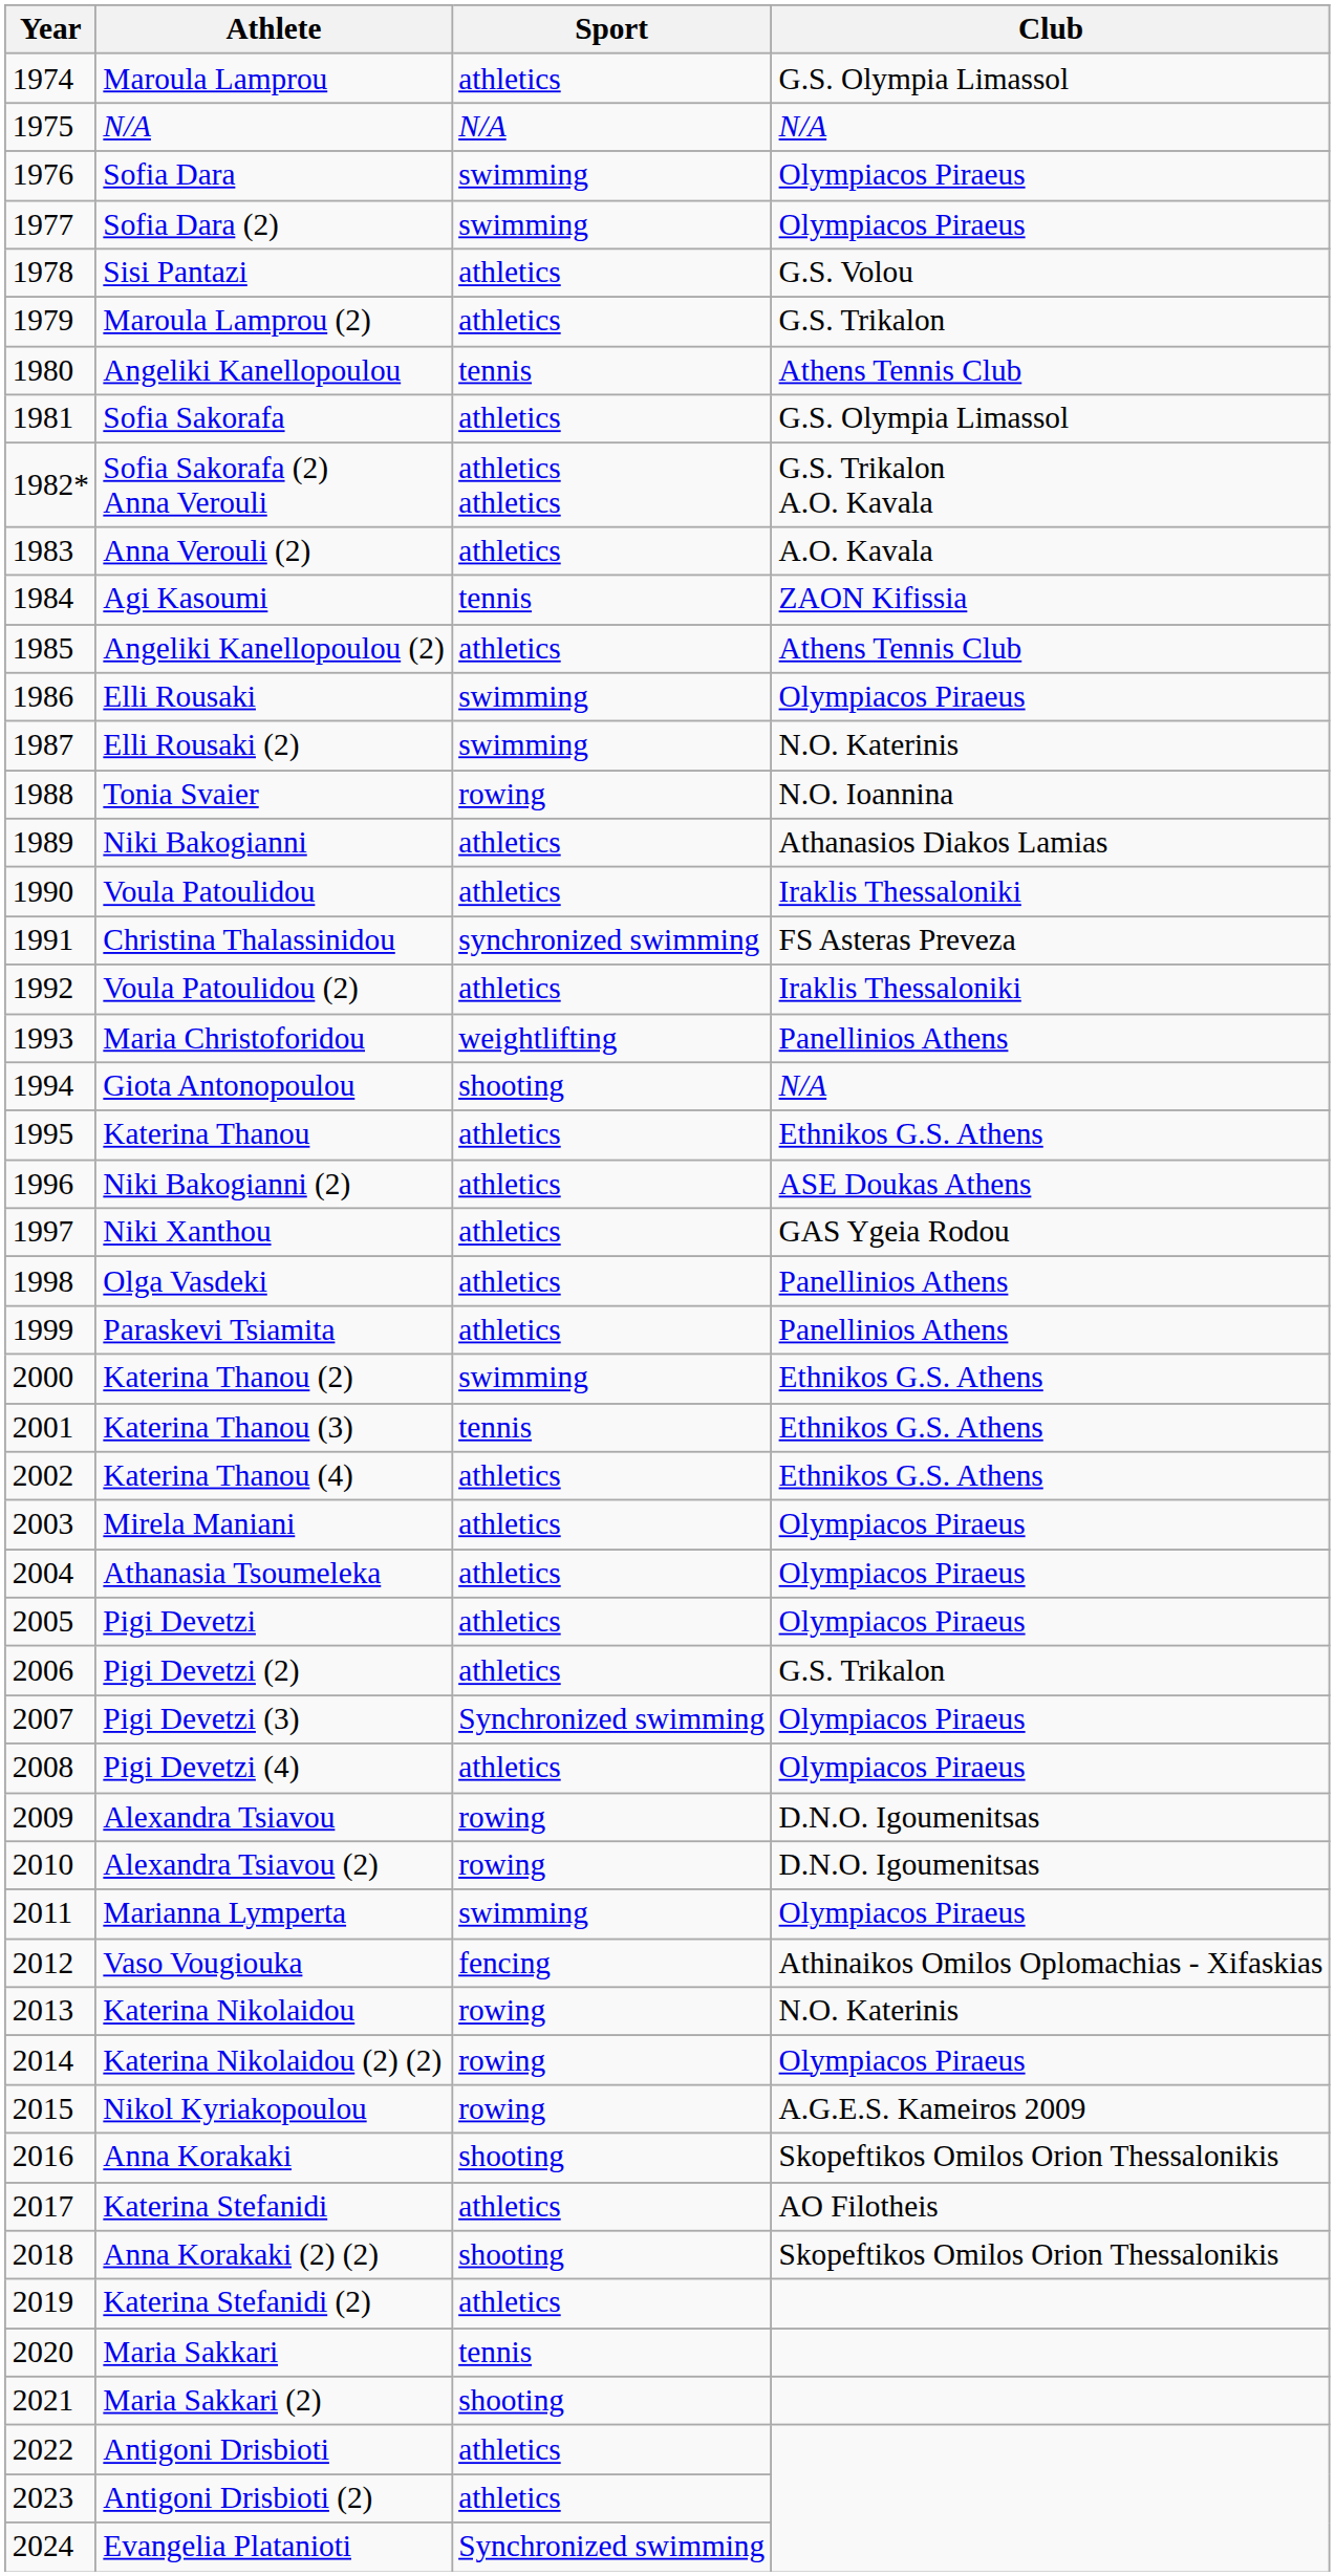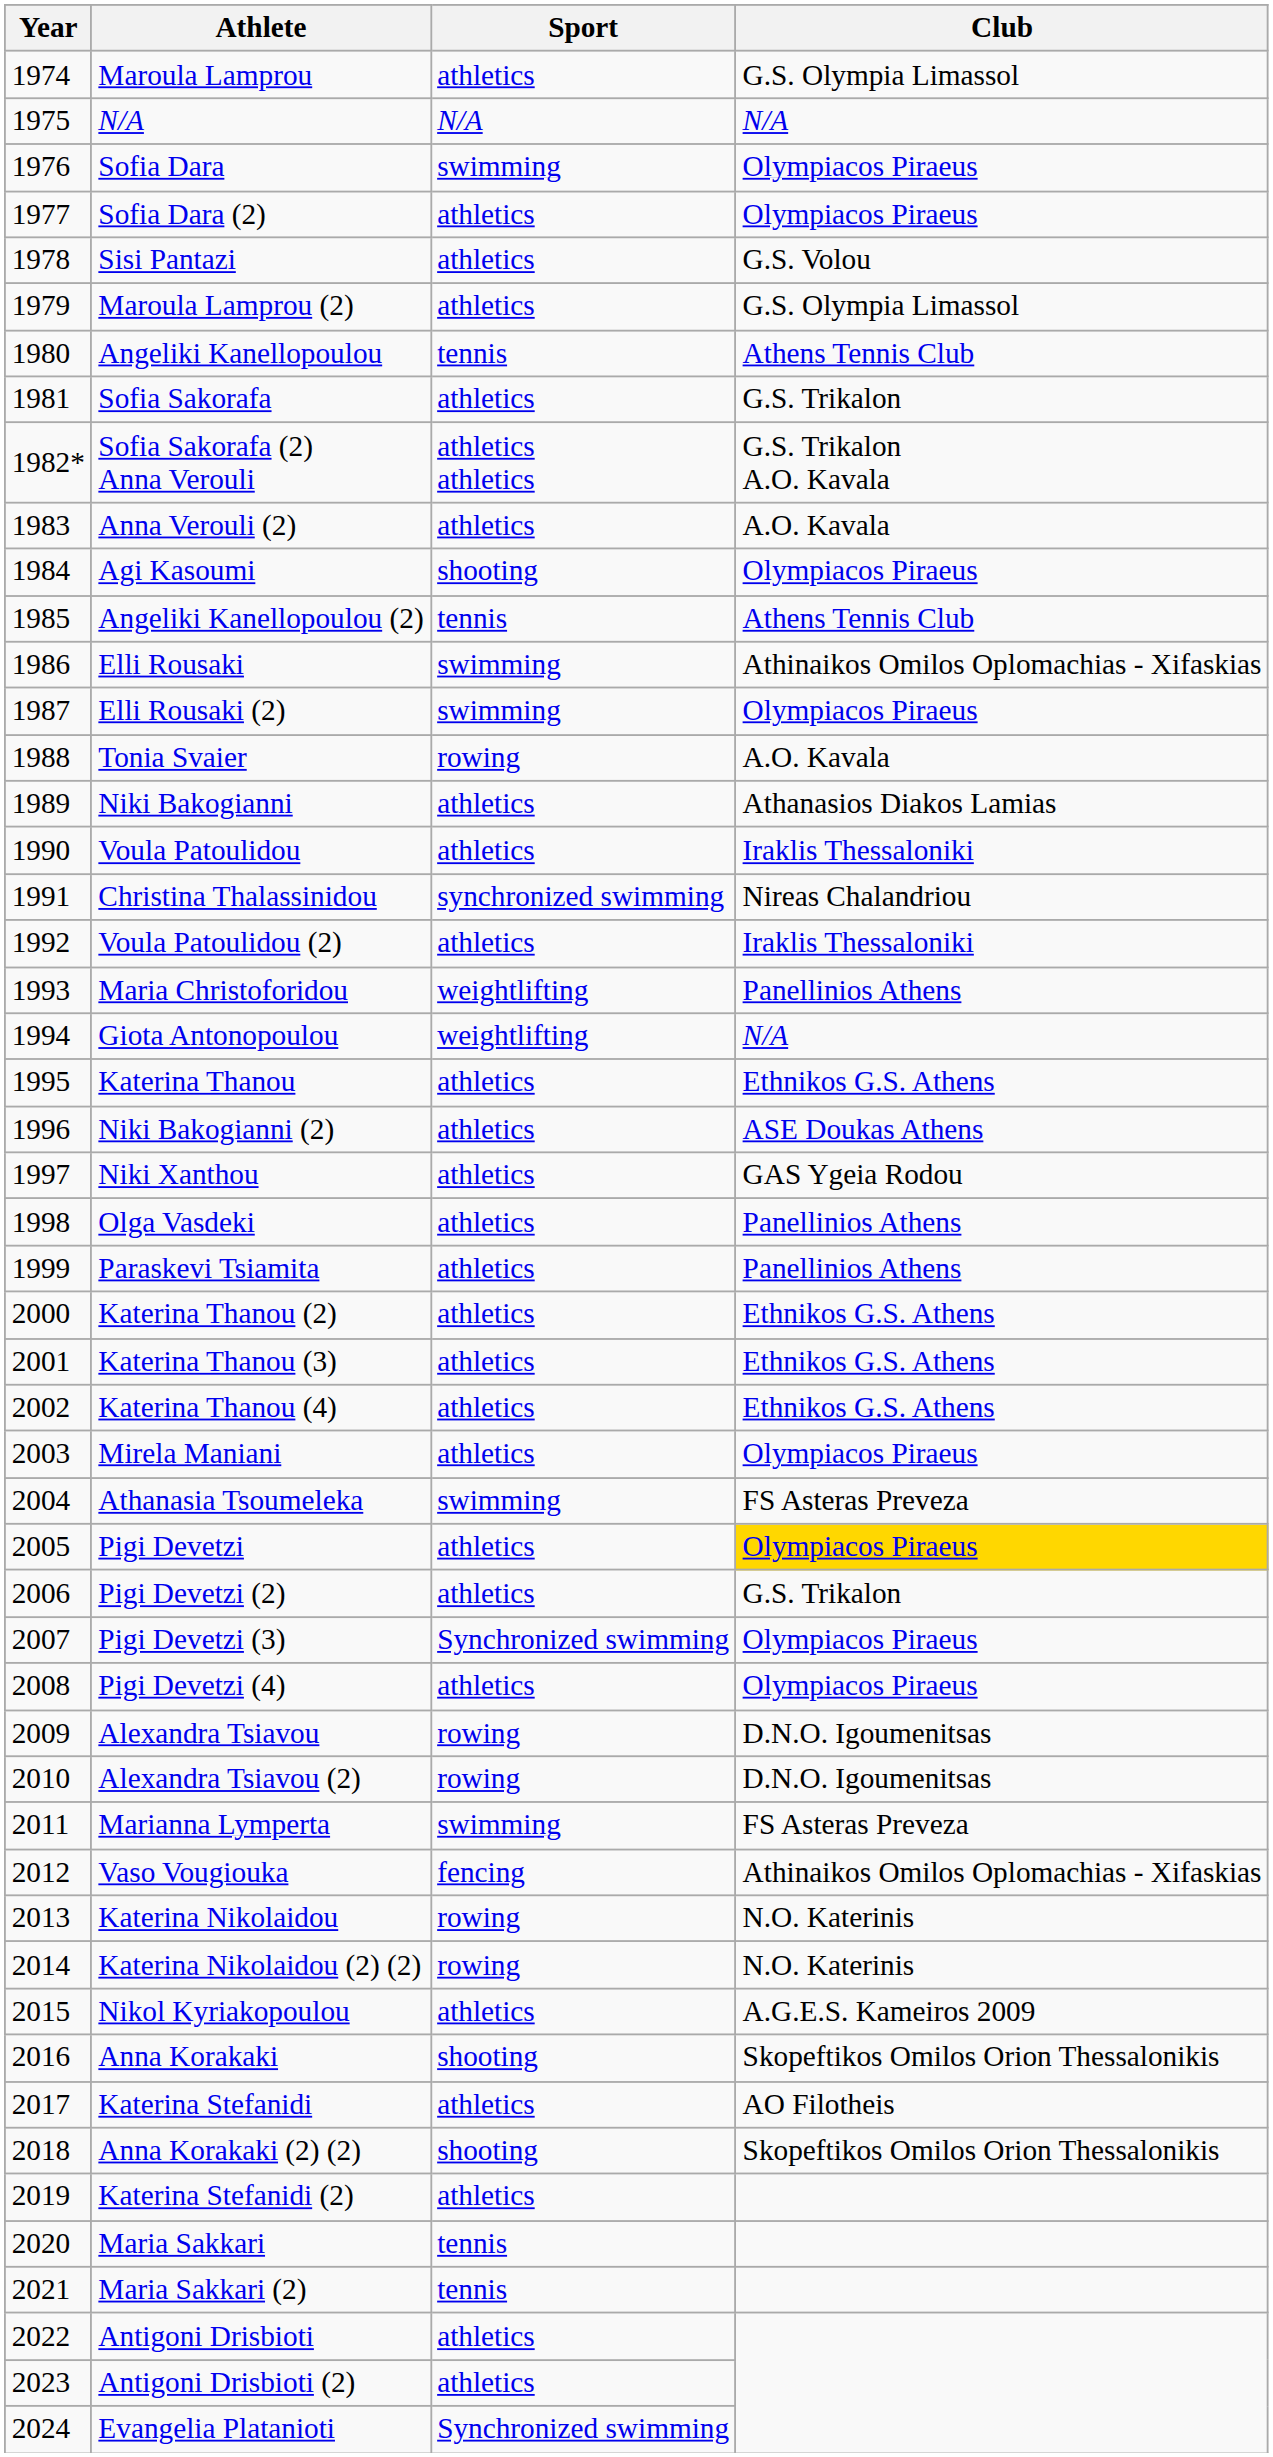Sofia Dara (2) | Sport: swimming -> athletics
Maroula Lamprou (2) | Club: G.S. Trikalon -> G.S. Olympia Limassol
Sofia Sakorafa | Club: G.S. Olympia Limassol -> G.S. Trikalon
Agi Kasoumi | Sport: tennis -> shooting
Agi Kasoumi | Club: ZAON Kifissia -> Olympiacos Piraeus
Angeliki Kanellopoulou (2) | Sport: athletics -> tennis
Elli Rousaki | Club: Olympiacos Piraeus -> Athinaikos Omilos Oplomachias - Xifaskias
Elli Rousaki (2) | Club: N.O. Katerinis -> Olympiacos Piraeus
Tonia Svaier | Club: Ν.Ο. Ioannina -> A.O. Kavala
Christina Thalassinidou | Club: FS Asteras Preveza -> Nireas Chalandriou
Giota Antonopoulou | Sport: shooting -> weightlifting
Katerina Thanou (2) | Sport: swimming -> athletics
Katerina Thanou (3) | Sport: tennis -> athletics
Athanasia Tsoumeleka | Sport: athletics -> swimming
Athanasia Tsoumeleka | Club: Olympiacos Piraeus -> FS Asteras Preveza
Pigi Devetzi | Club: no background -> gold background
Marianna Lymperta | Club: Olympiacos Piraeus -> FS Asteras Preveza
Katerina Nikolaidou (2) (2) | Club: Olympiacos Piraeus -> N.O. Katerinis
Nikol Kyriakopoulou | Sport: rowing -> athletics
Maria Sakkari (2) | Sport: shooting -> tennis
